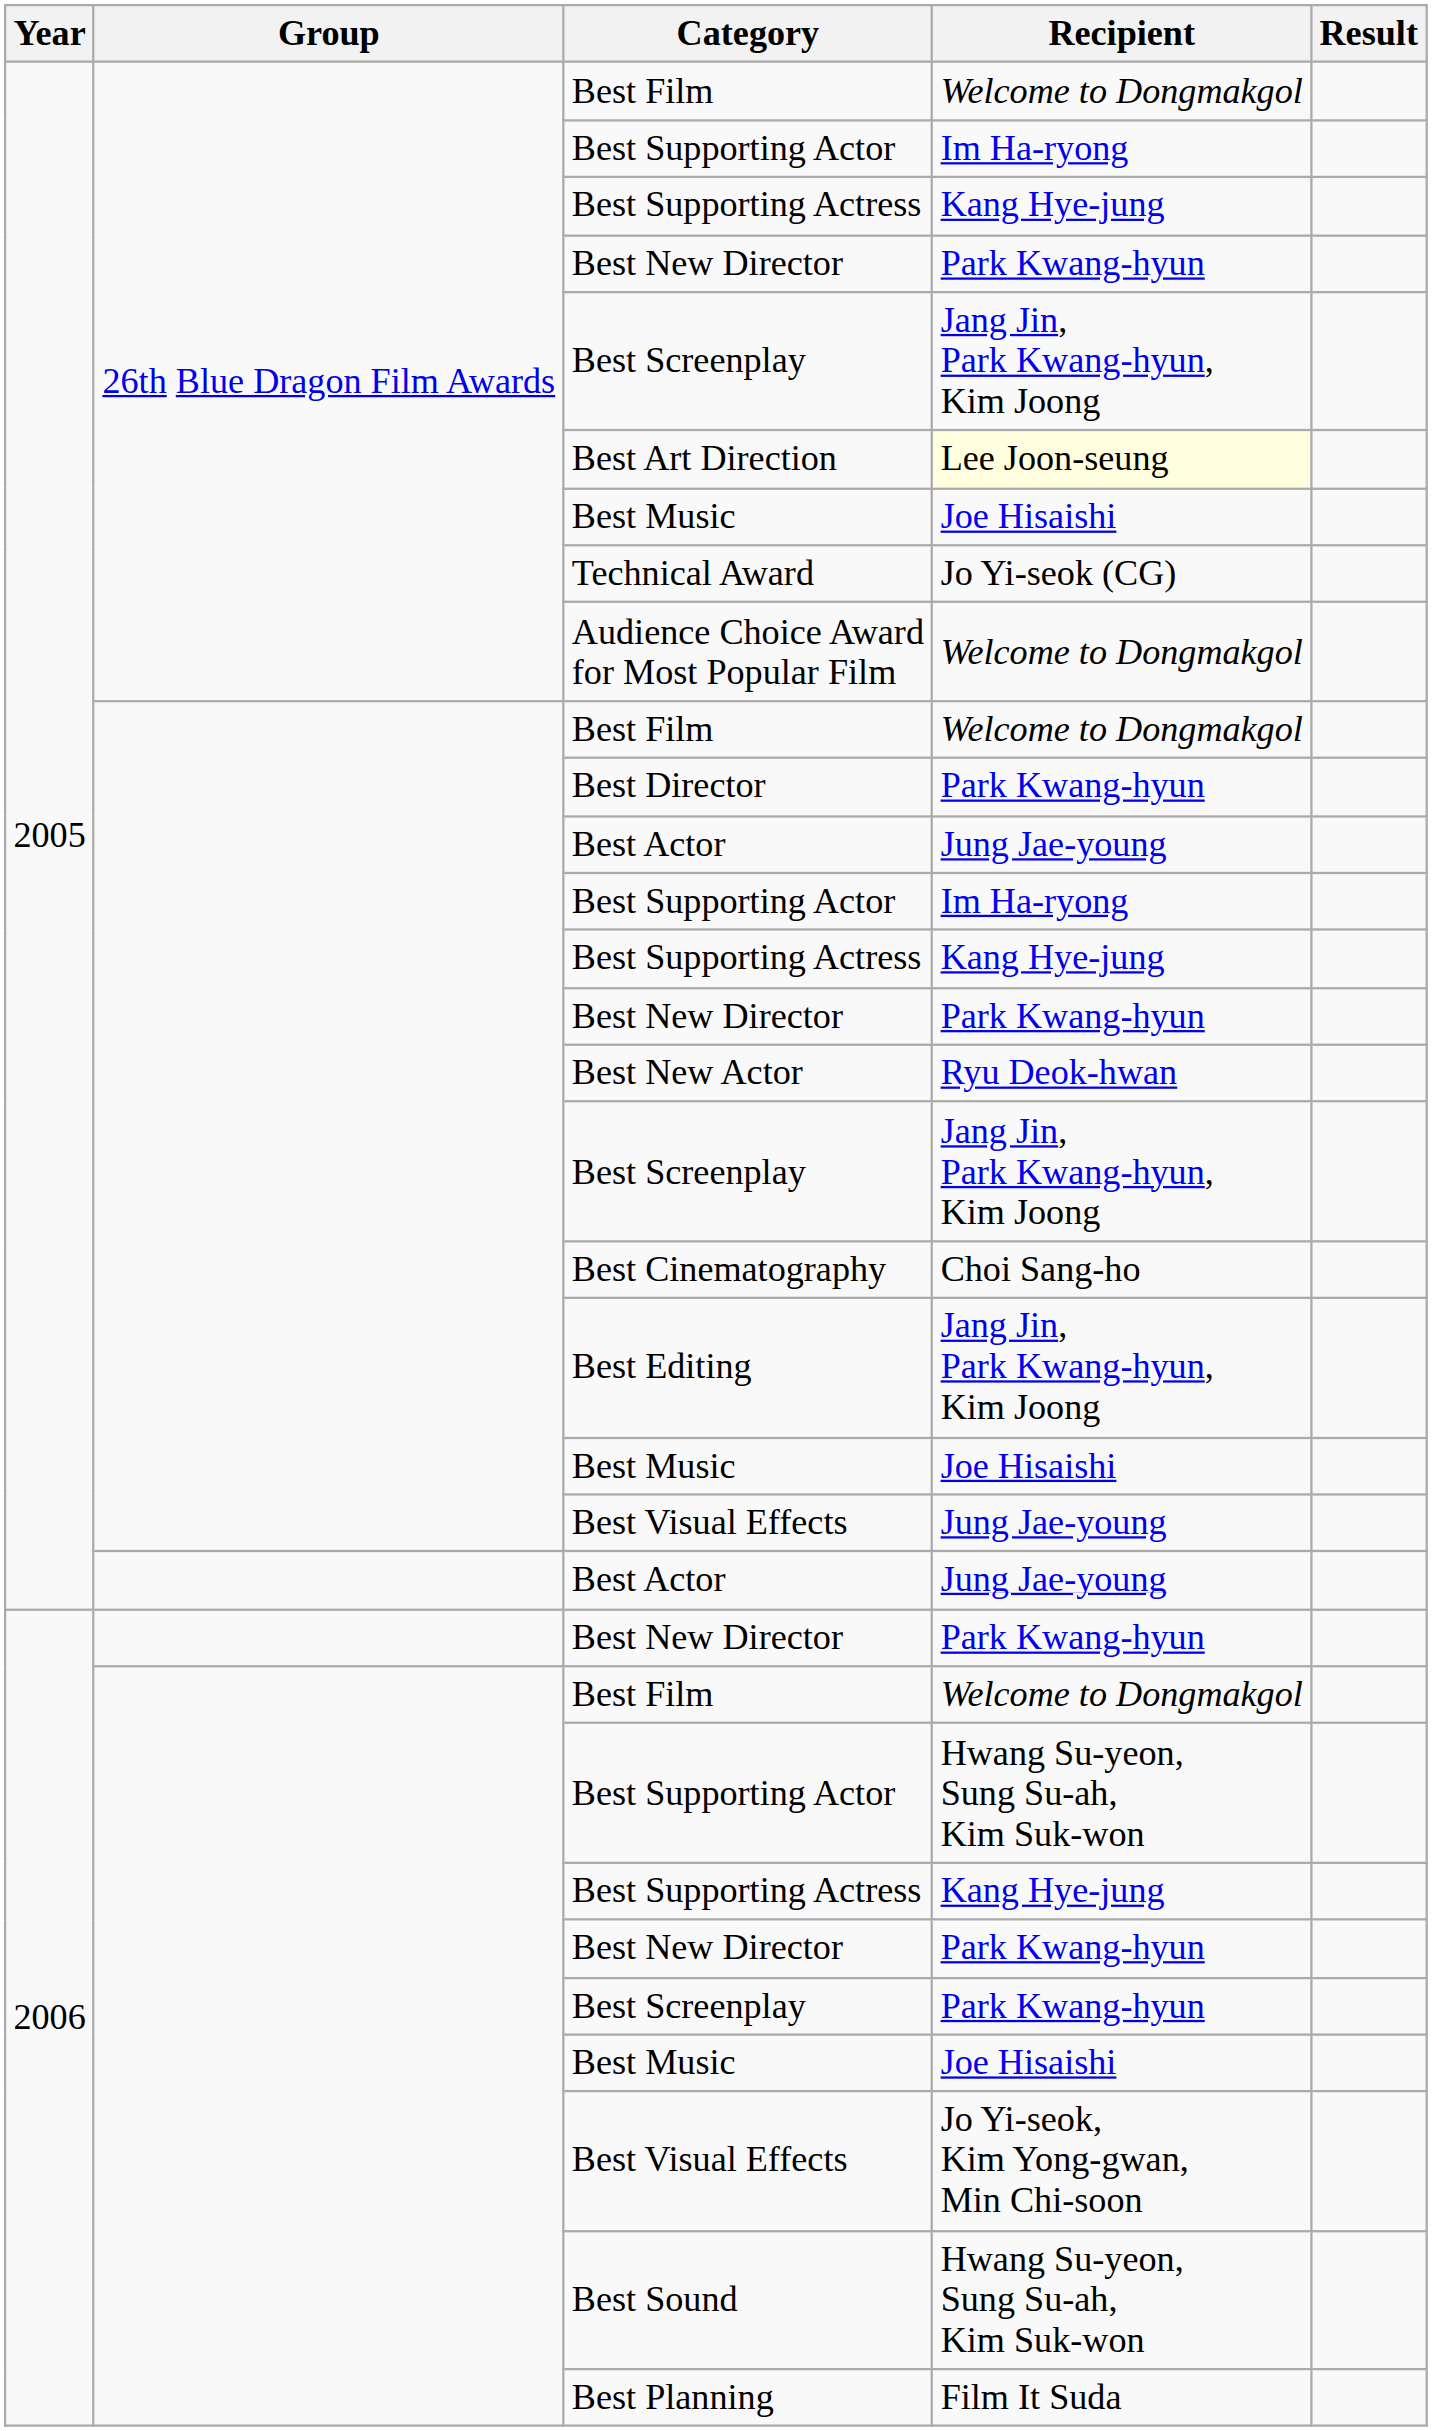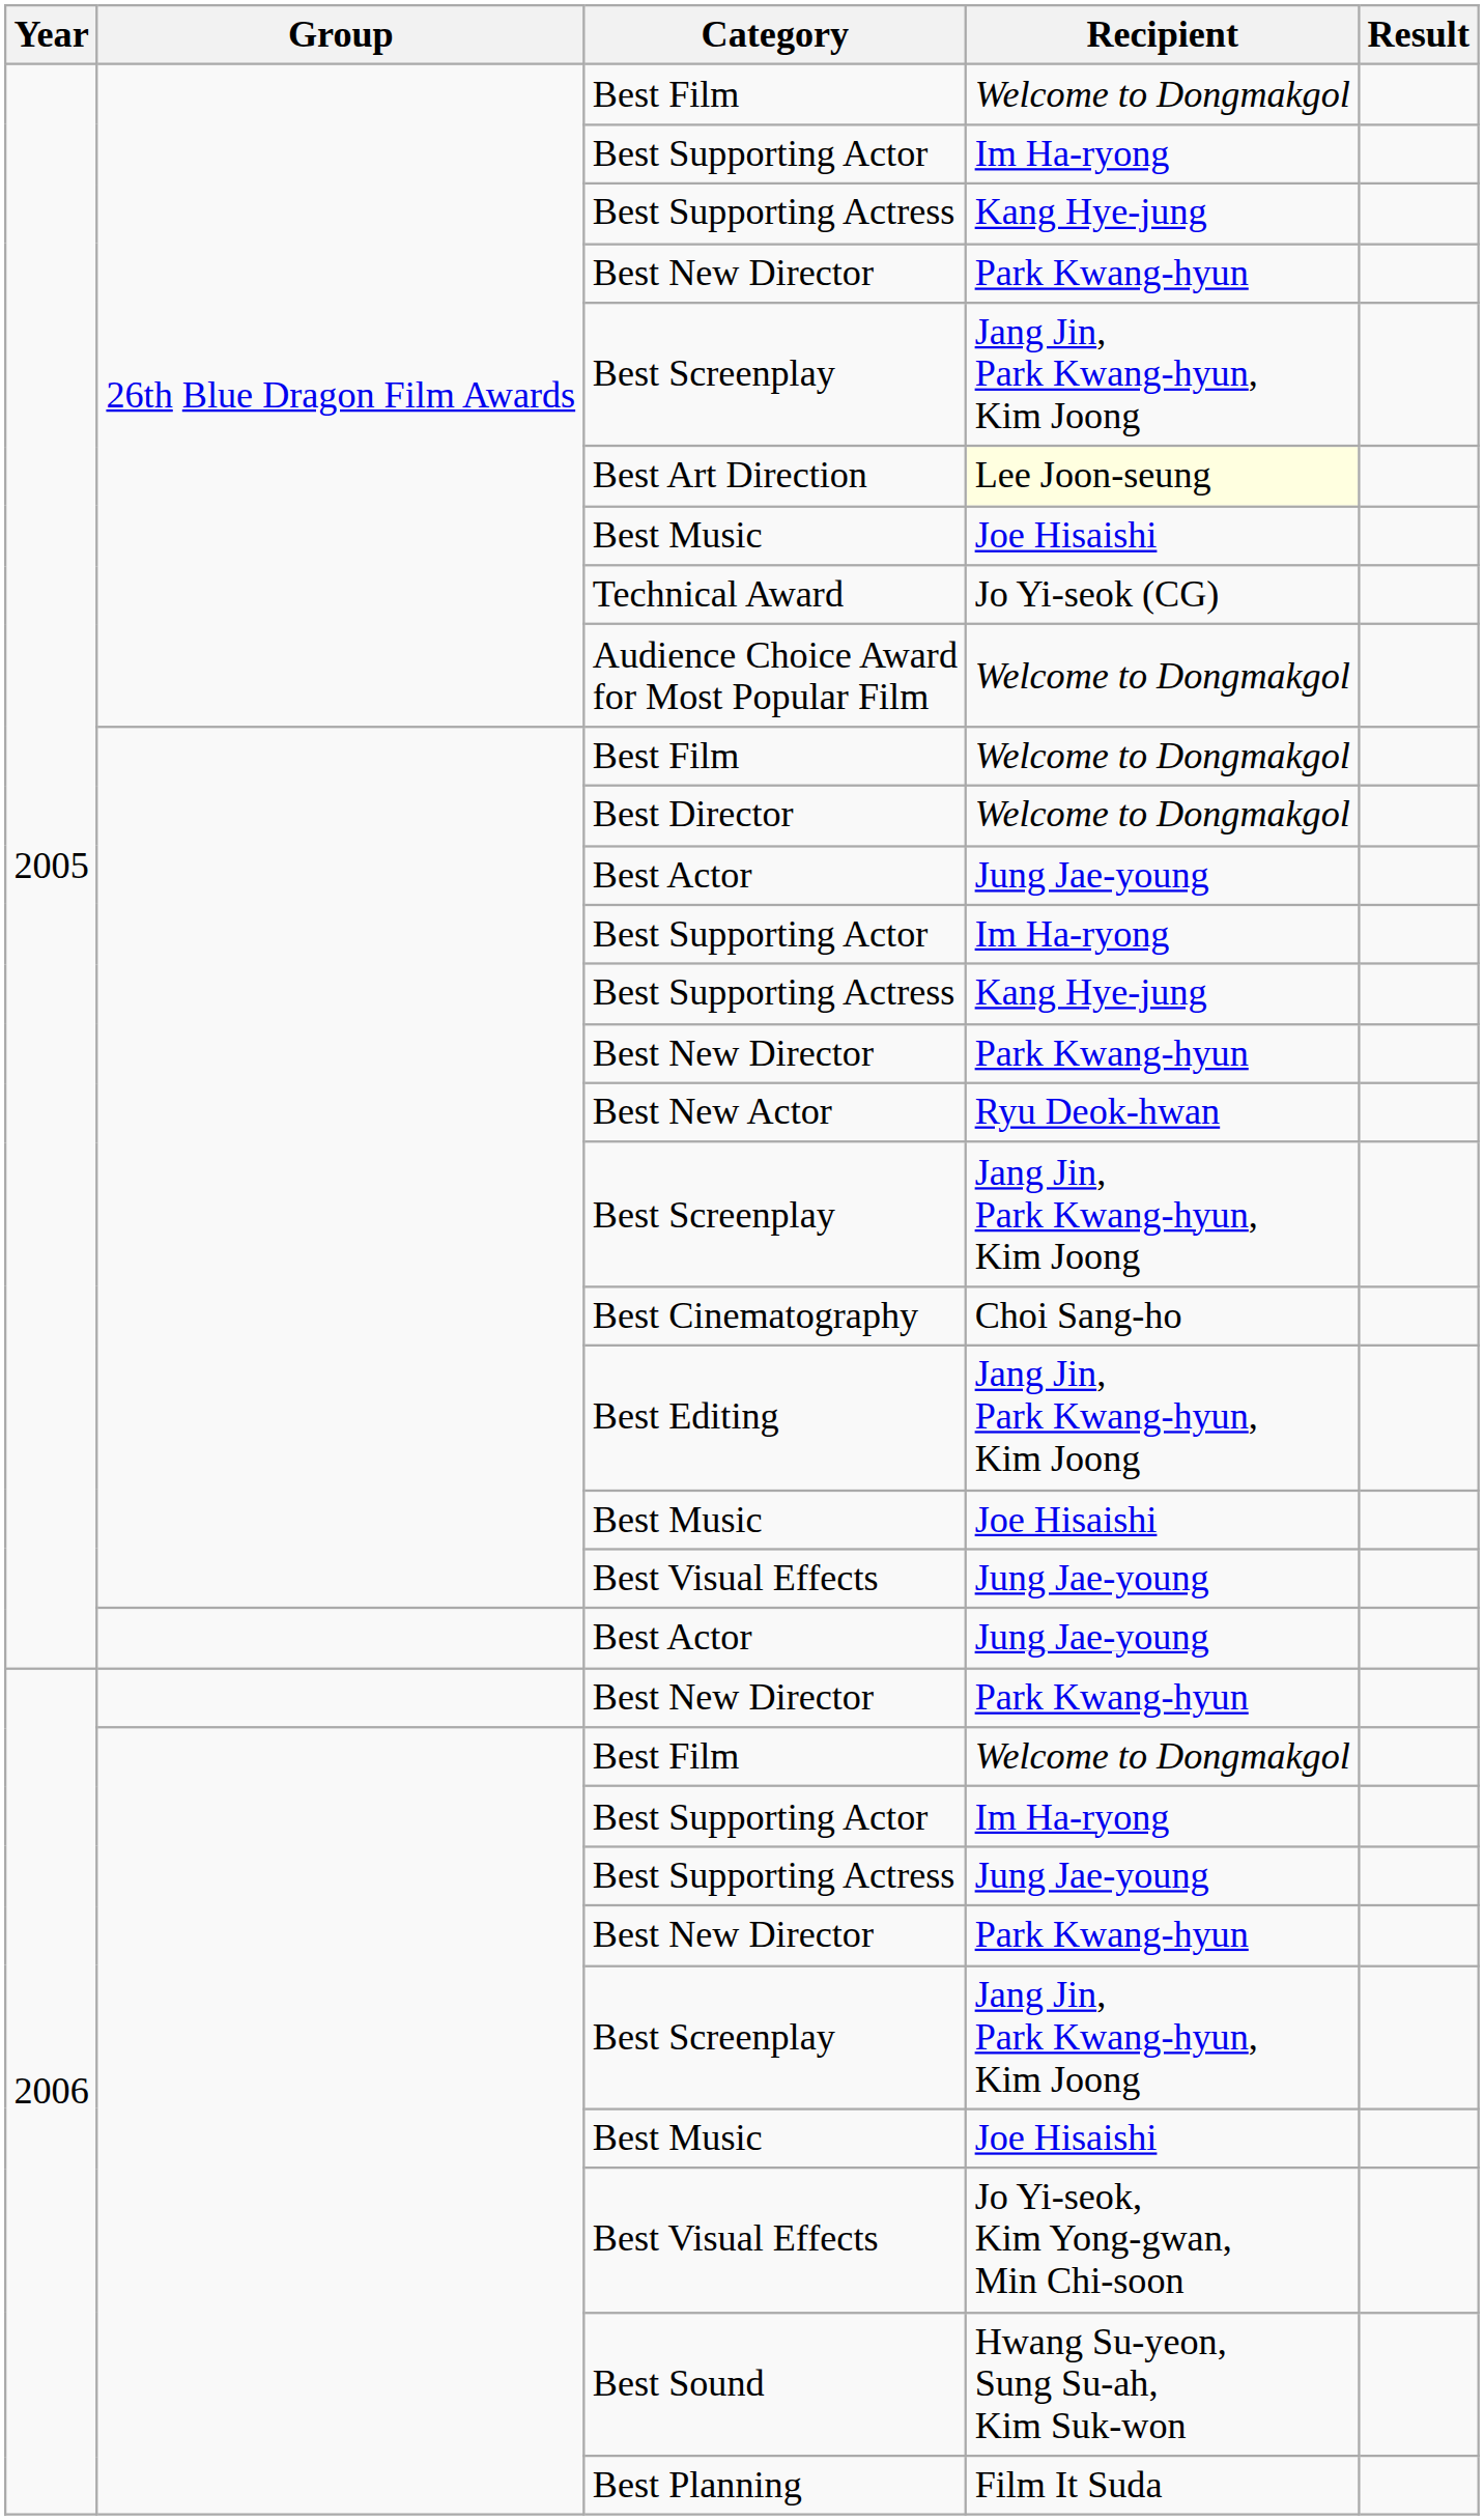Best Director | Recipient: Park Kwang-hyun -> Welcome to Dongmakgol
2006 / Best Supporting Actor | Recipient: Hwang Su-yeon, Sung Su-ah, Kim Suk-won -> Im Ha-ryong
2006 / Best Supporting Actress | Recipient: Kang Hye-jung -> Jung Jae-young
2006 / Best Screenplay | Recipient: Park Kwang-hyun -> Jang Jin, Park Kwang-hyun, Kim Joong
